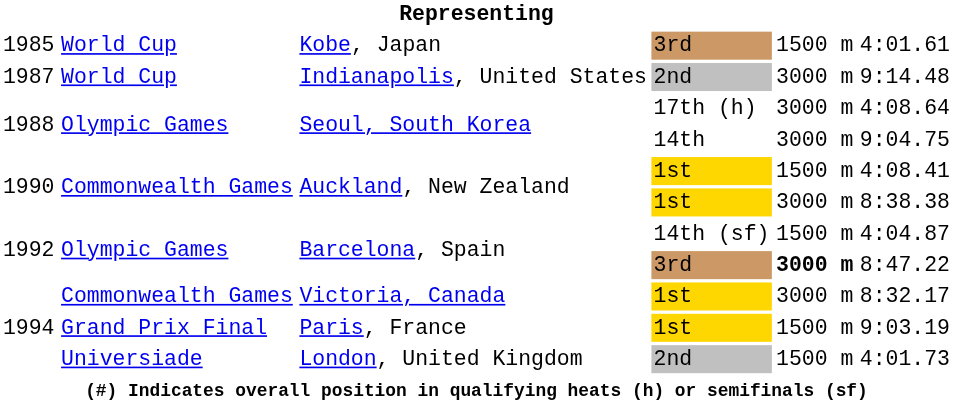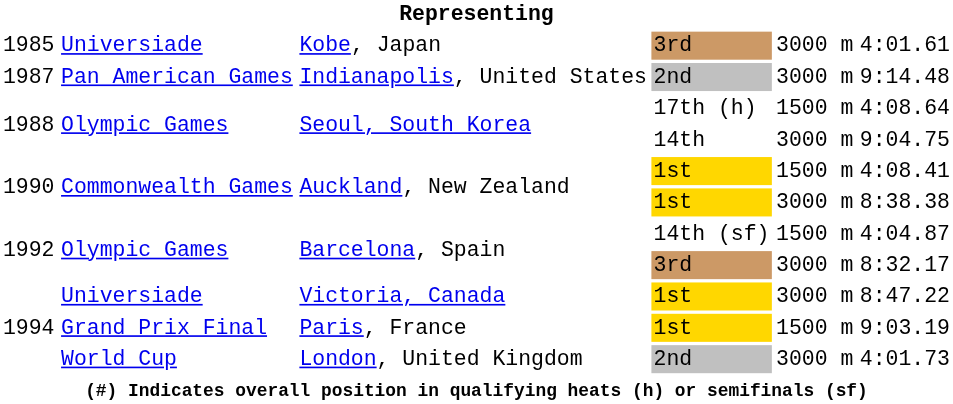Kobe, Japan | column 2: World Cup -> Universiade
Kobe, Japan | column 5: 1500 m -> 3000 m
Indianapolis, United States | column 2: World Cup -> Pan American Games
Seoul, South Korea / 17th (h) | column 5: 3000 m -> 1500 m
Barcelona, Spain / 3rd | column 5: bold -> normal
Barcelona, Spain / 3rd | column 6: 8:47.22 -> 8:32.17
Victoria, Canada | column 2: Commonwealth Games -> Universiade
Victoria, Canada | column 6: 8:32.17 -> 8:47.22
London, United Kingdom | column 2: Universiade -> World Cup
London, United Kingdom | column 5: 1500 m -> 3000 m
